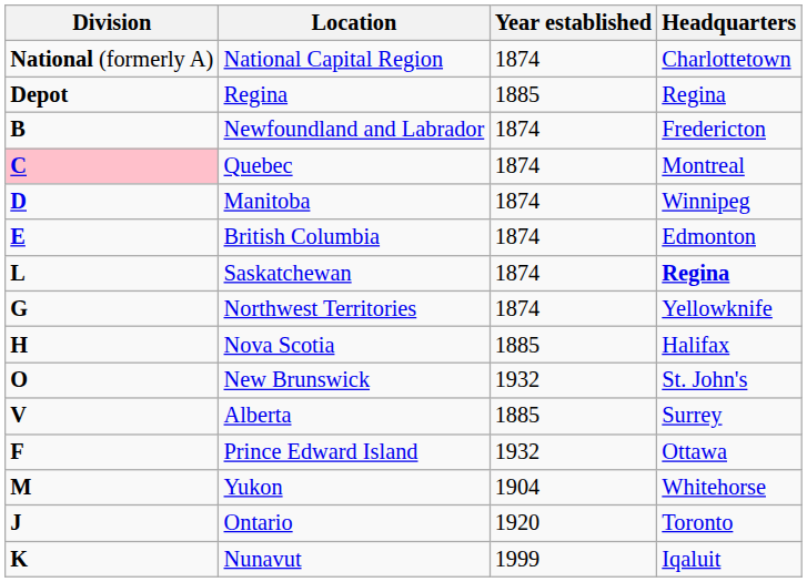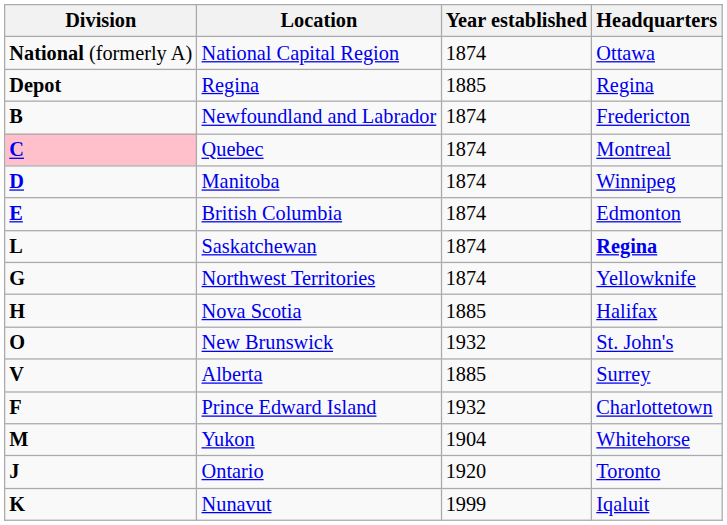National Capital Region | Headquarters: Charlottetown -> Ottawa
Prince Edward Island | Headquarters: Ottawa -> Charlottetown
